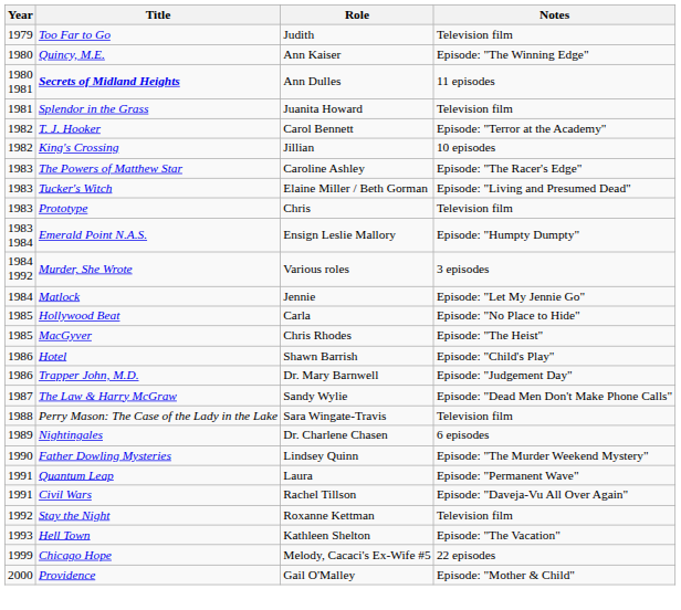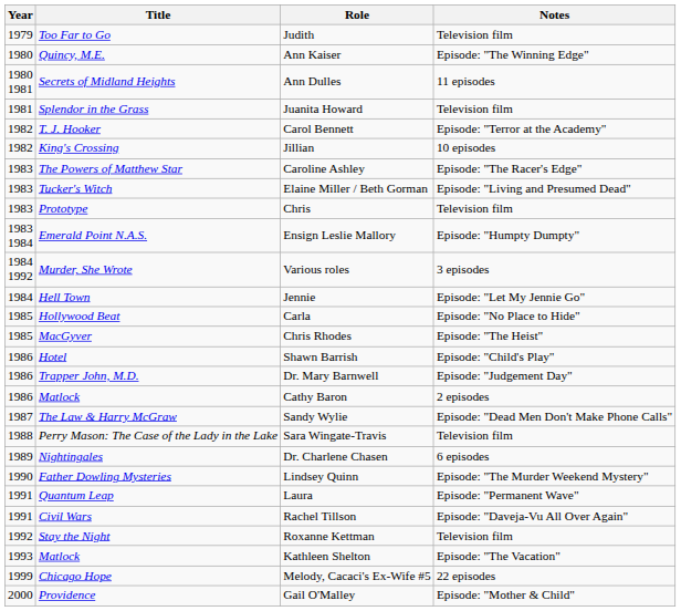Ann Dulles | Title: bold -> normal
Jennie | Title: Matlock -> Hell Town
+ row: 1986 | Matlock | Cathy Baron | 2 episodes
Kathleen Shelton | Title: Hell Town -> Matlock
